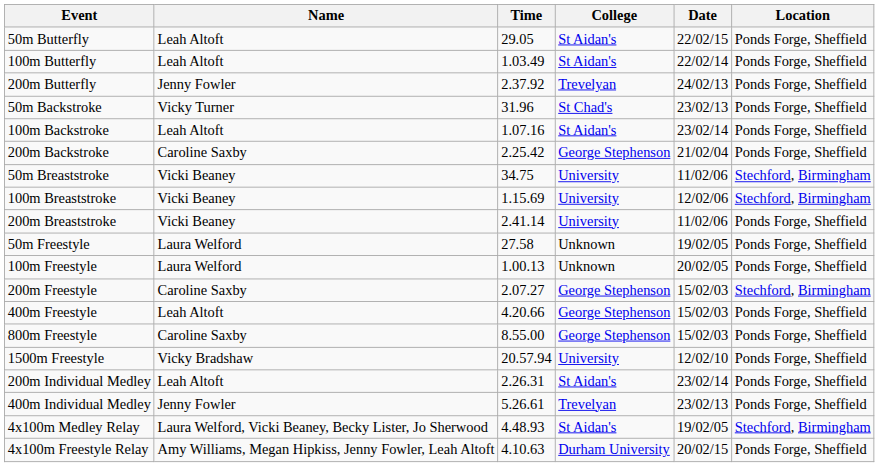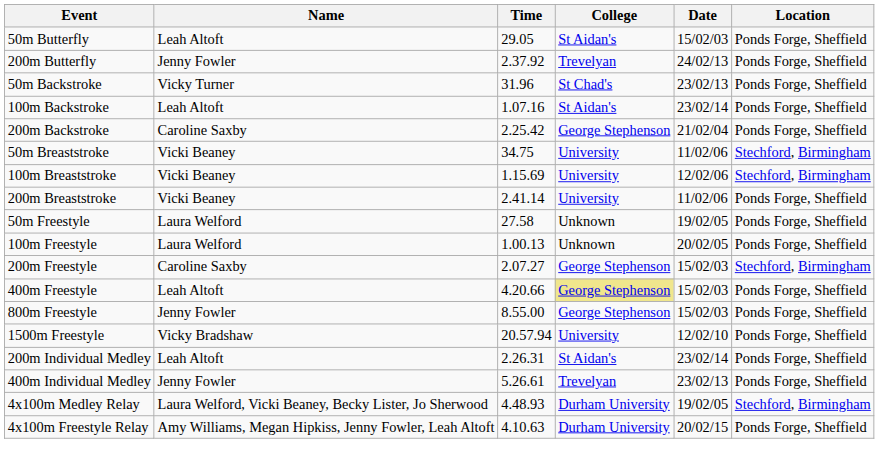50m Butterfly | Date: 22/02/15 -> 15/02/03
- row: 100m Butterfly | Leah Altoft | 1.03.49 | St Aidan's | 22/02/14 | Ponds Forge, Sheffield
400m Freestyle | College: no background -> khaki background
800m Freestyle | Name: Caroline Saxby -> Jenny Fowler
4x100m Medley Relay | College: St Aidan's -> Durham University
